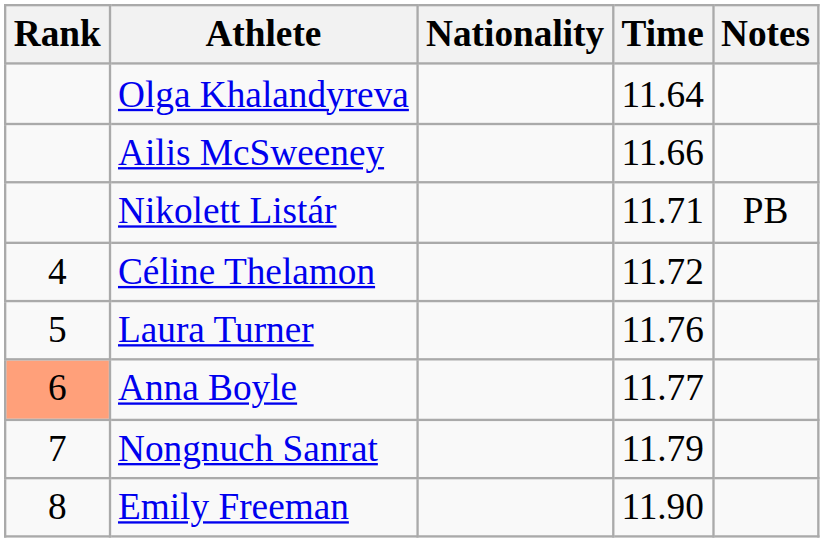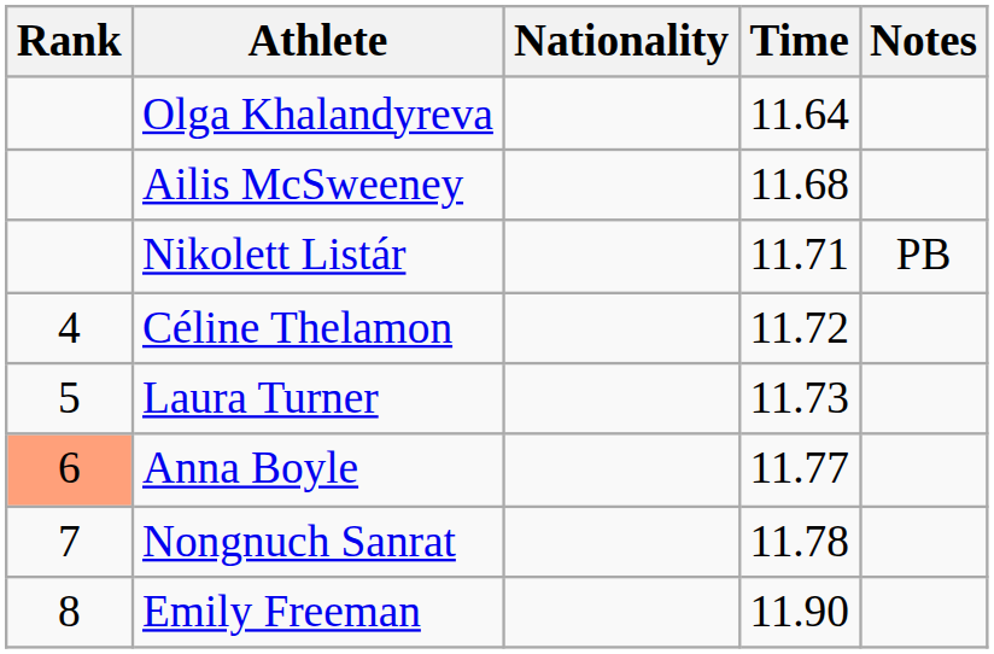Ailis McSweeney | Time: 11.66 -> 11.68
Laura Turner | Time: 11.76 -> 11.73
Nongnuch Sanrat | Time: 11.79 -> 11.78
